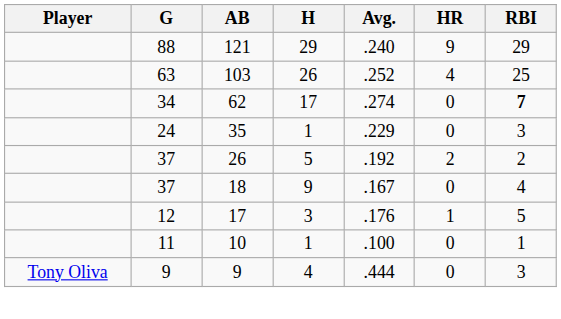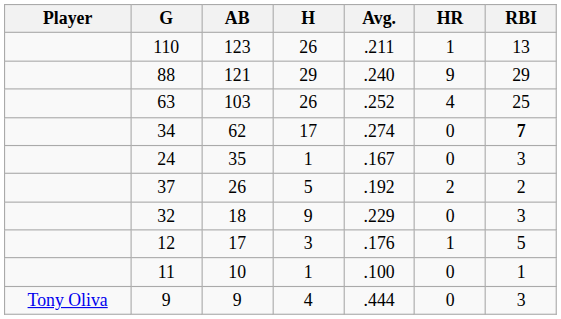+ row: 110 | 123 | 26 | .211 | 1 | 13
35 | Avg.: .229 -> .167
18 | G: 37 -> 32
18 | Avg.: .167 -> .229
18 | RBI: 4 -> 3
